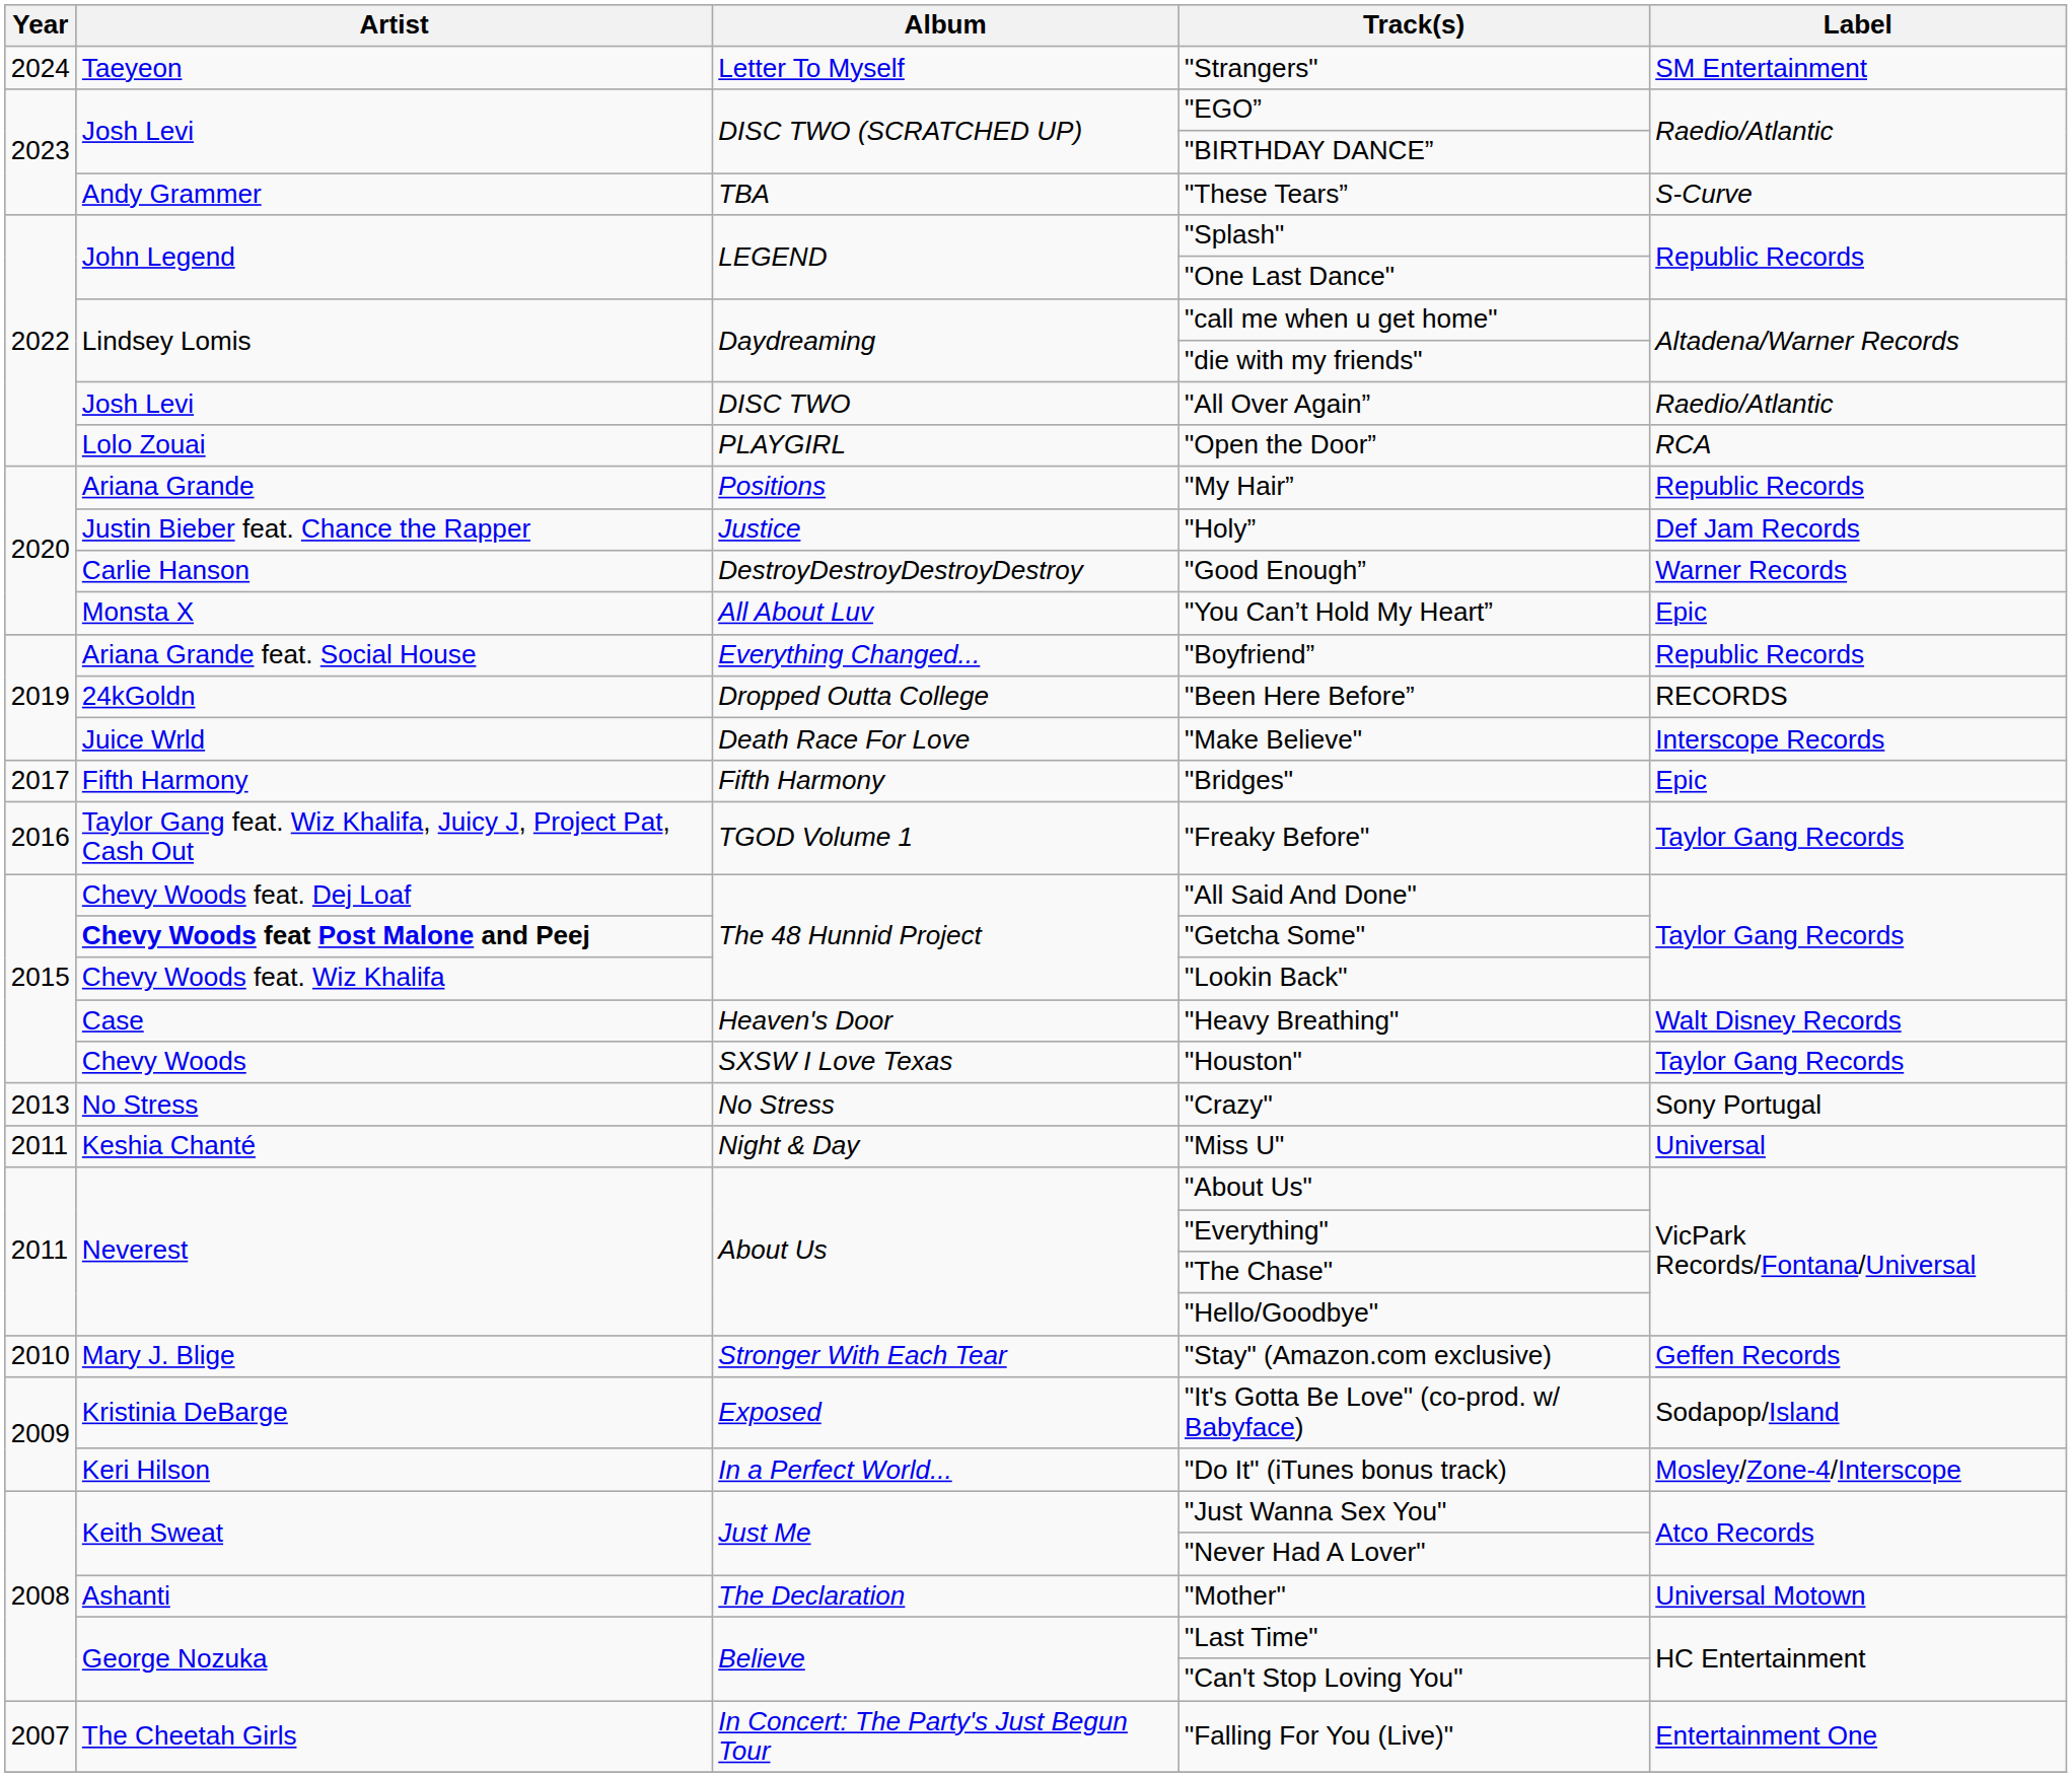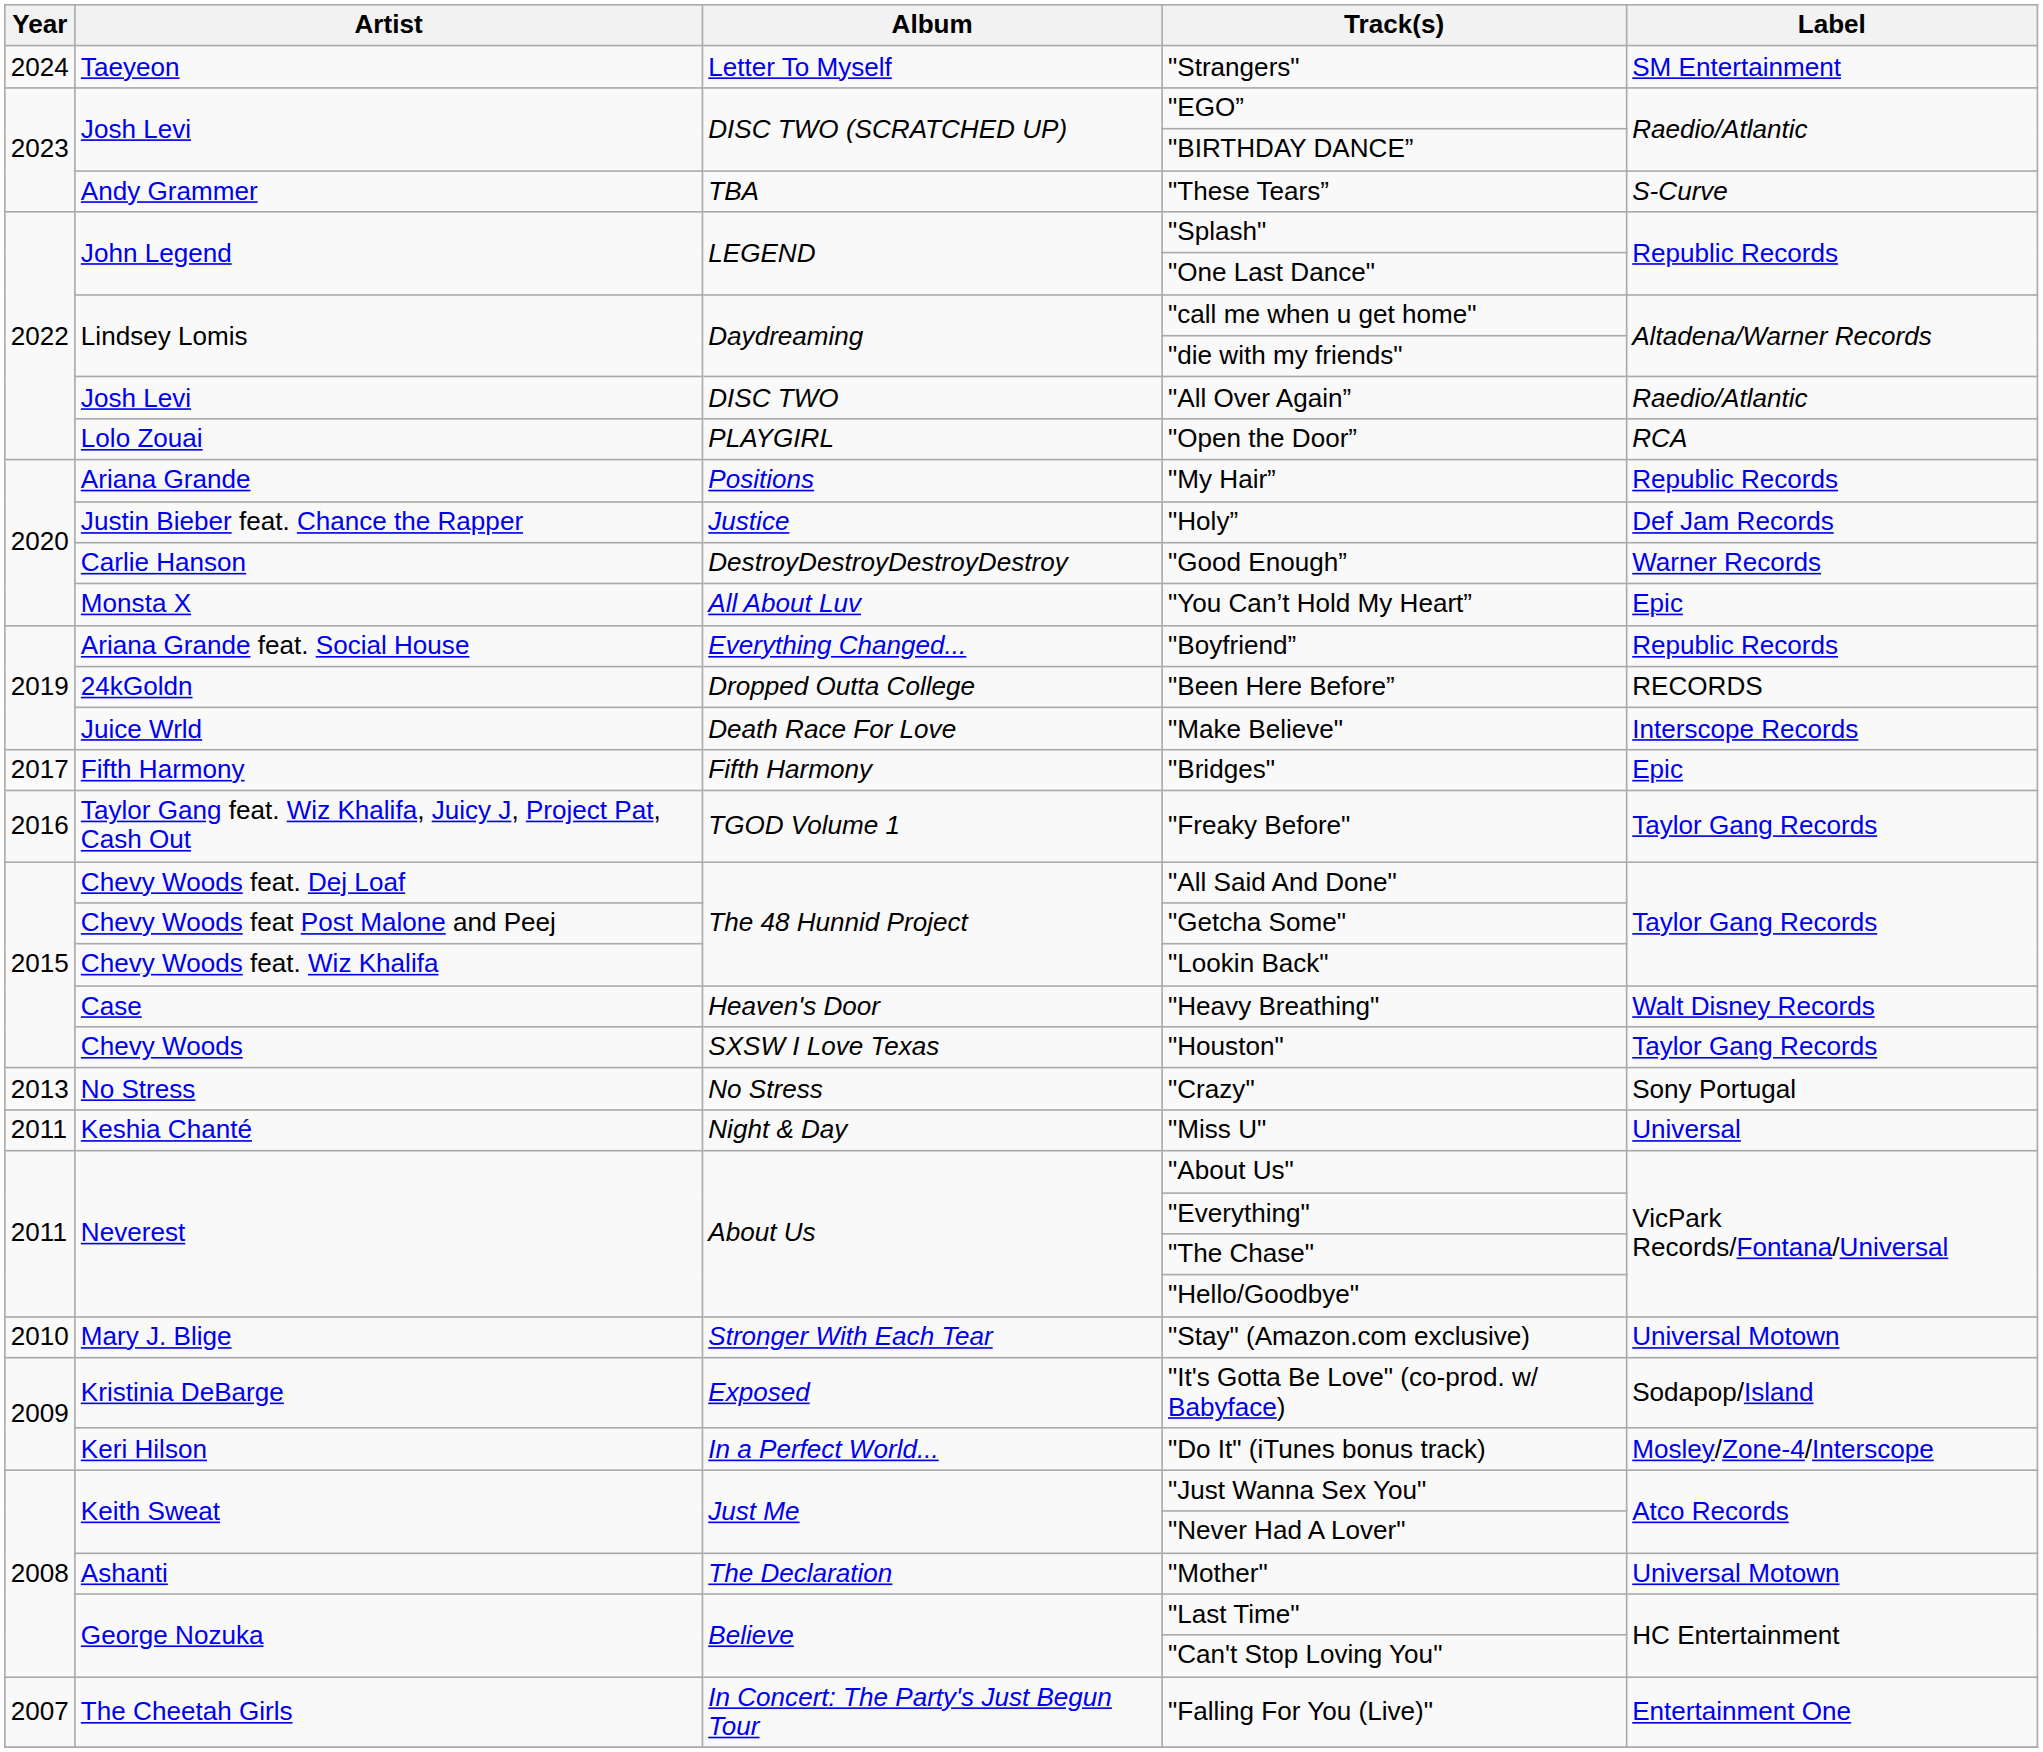"Getcha Some" | Artist: bold -> normal
"Stay" (Amazon.com exclusive) | Label: Geffen Records -> Universal Motown
